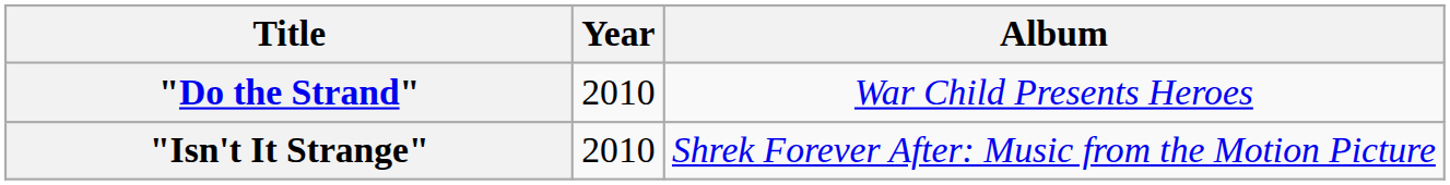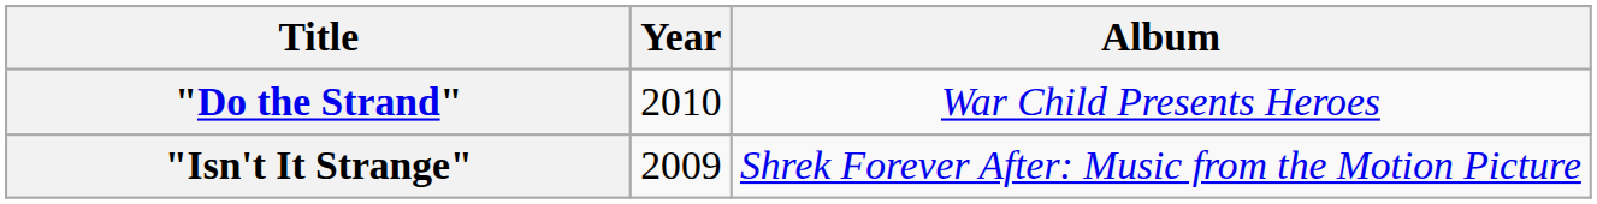"Isn't It Strange" | Year: 2010 -> 2009
